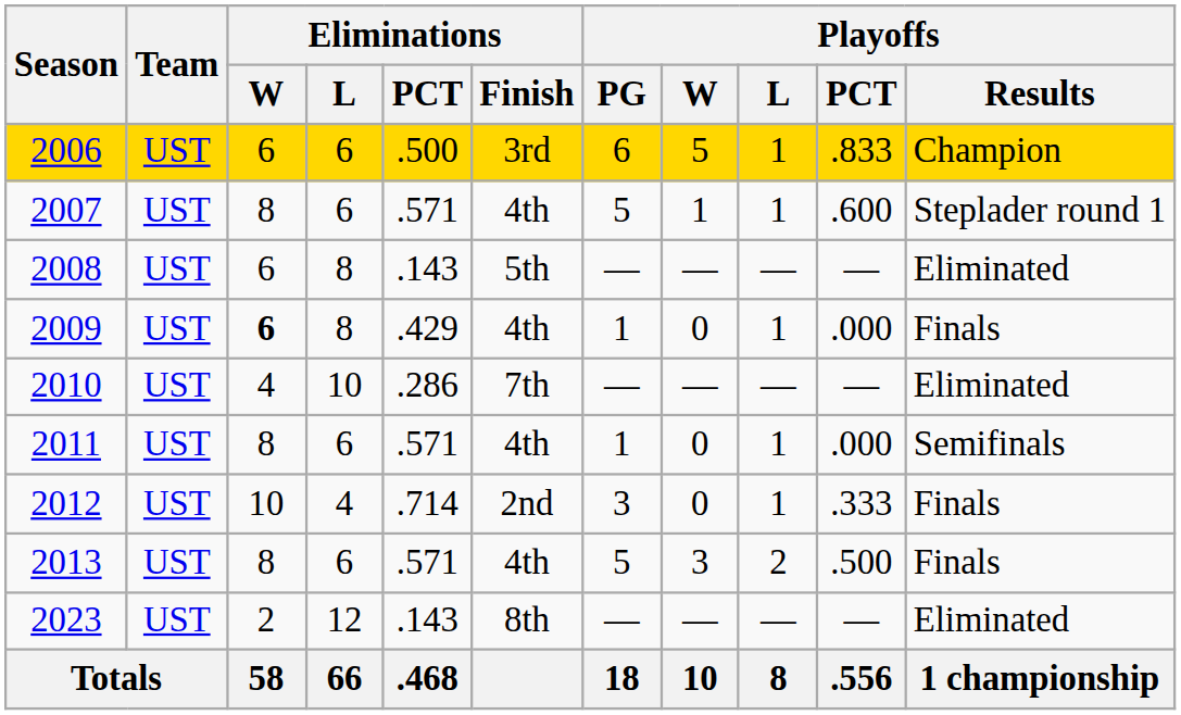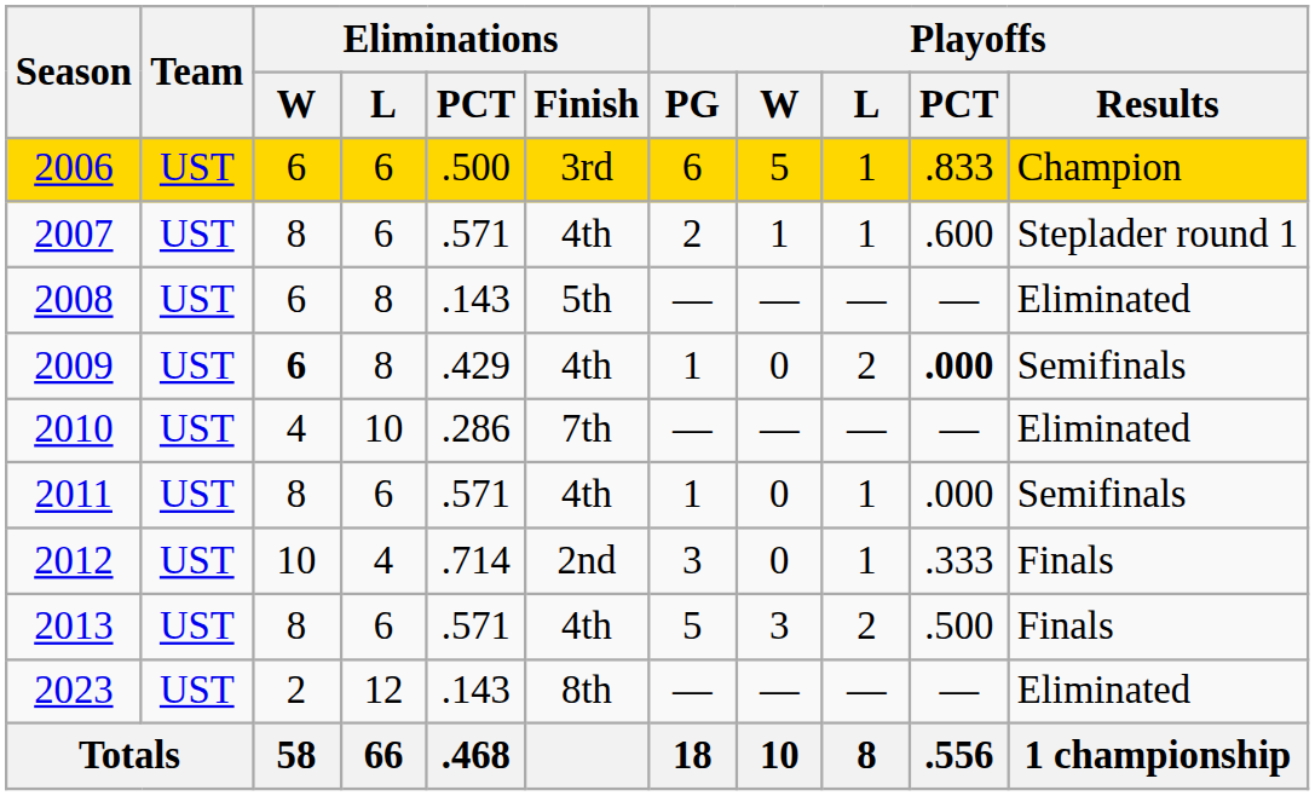2007 | Playoffs / PG: 5 -> 2
2009 | Playoffs / L: 1 -> 2
2009 | Playoffs / PCT: normal -> bold
2009 | Playoffs / Results: Finals -> Semifinals
